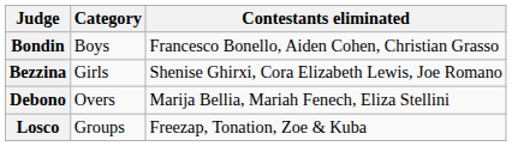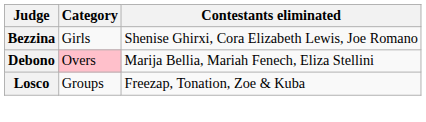- row: Bondin | Boys | Francesco Bonello, Aiden Cohen, Christian Grasso
Debono | Category: no background -> pink background
